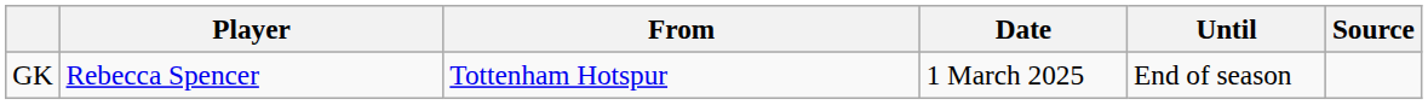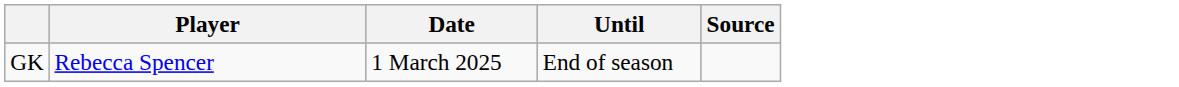- column: From | Tottenham Hotspur
